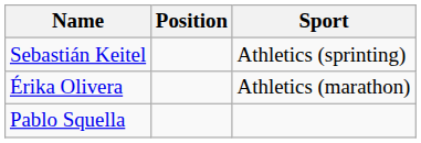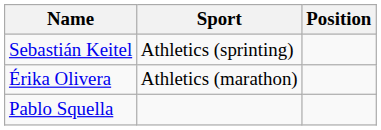columns swapped: Sport <-> Position
